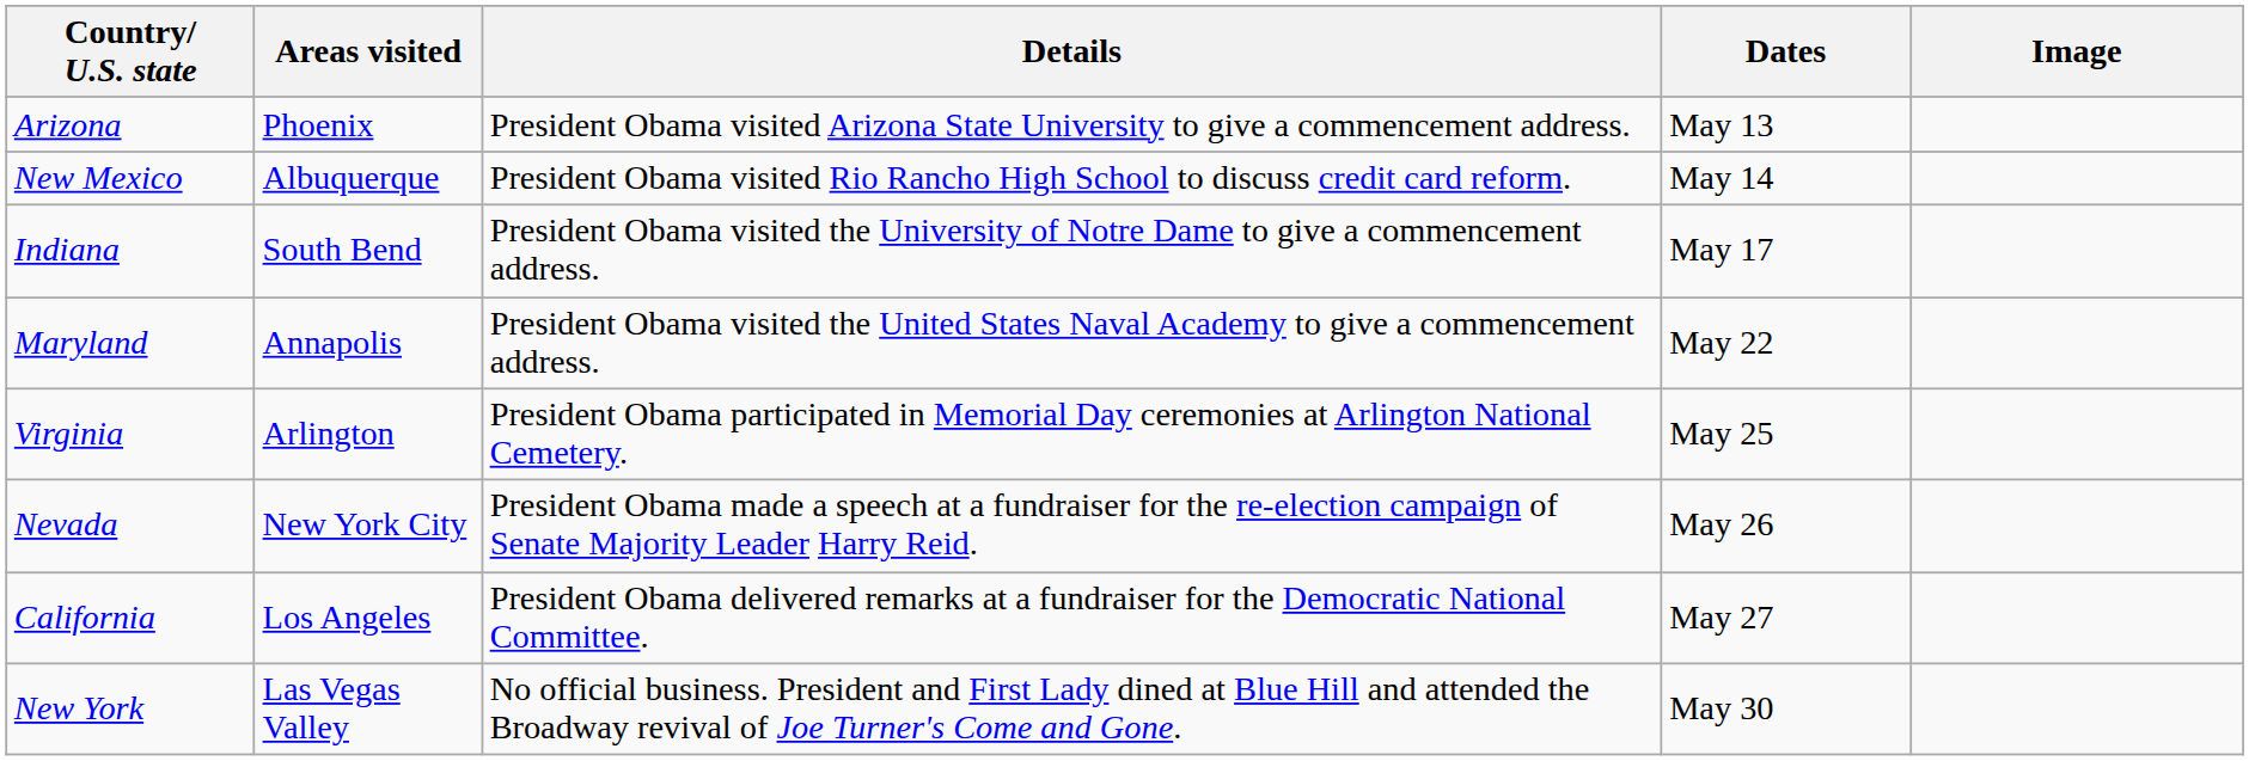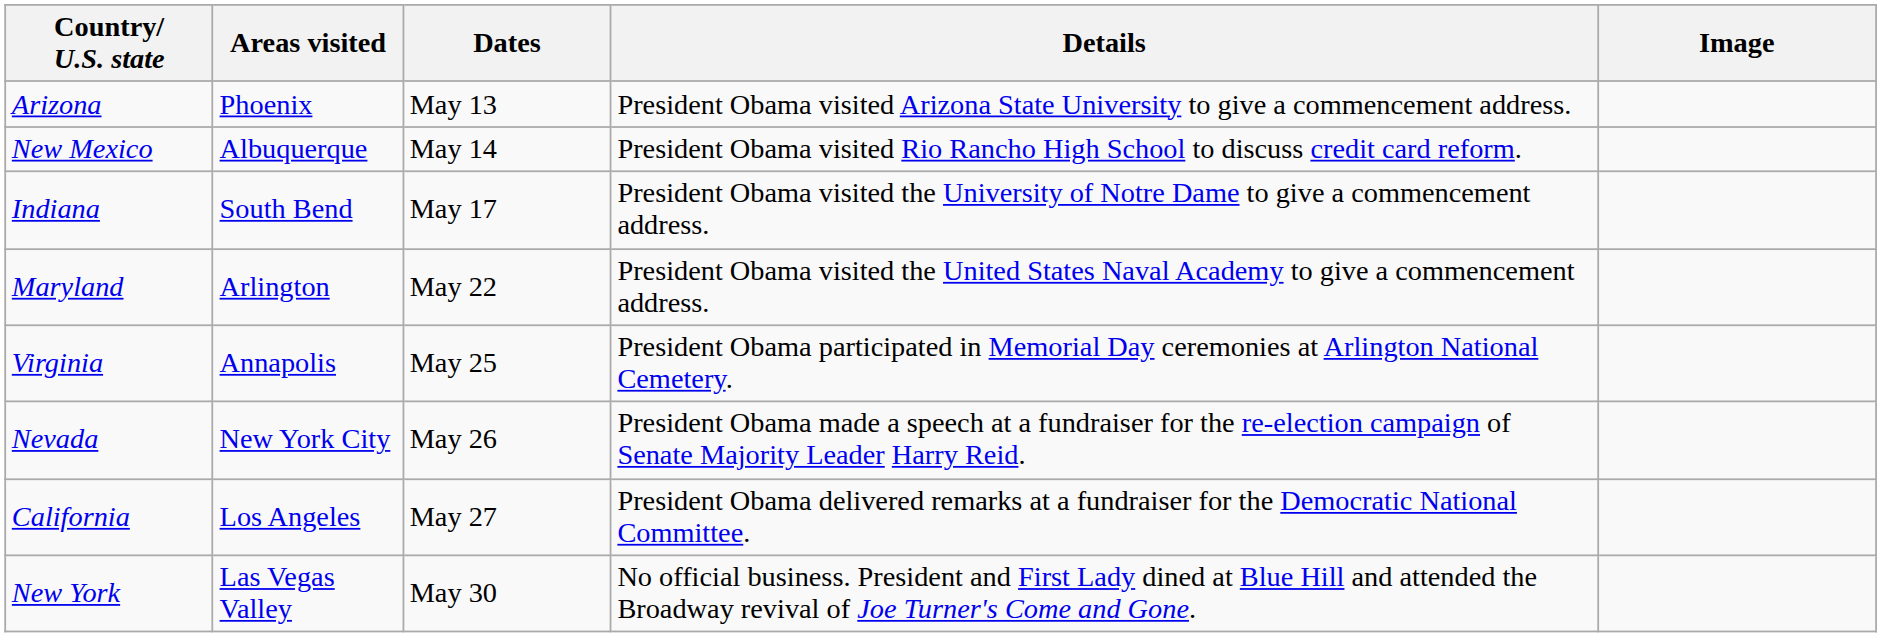columns swapped: Dates <-> Details
Maryland | Areas visited: Annapolis -> Arlington
Virginia | Areas visited: Arlington -> Annapolis
